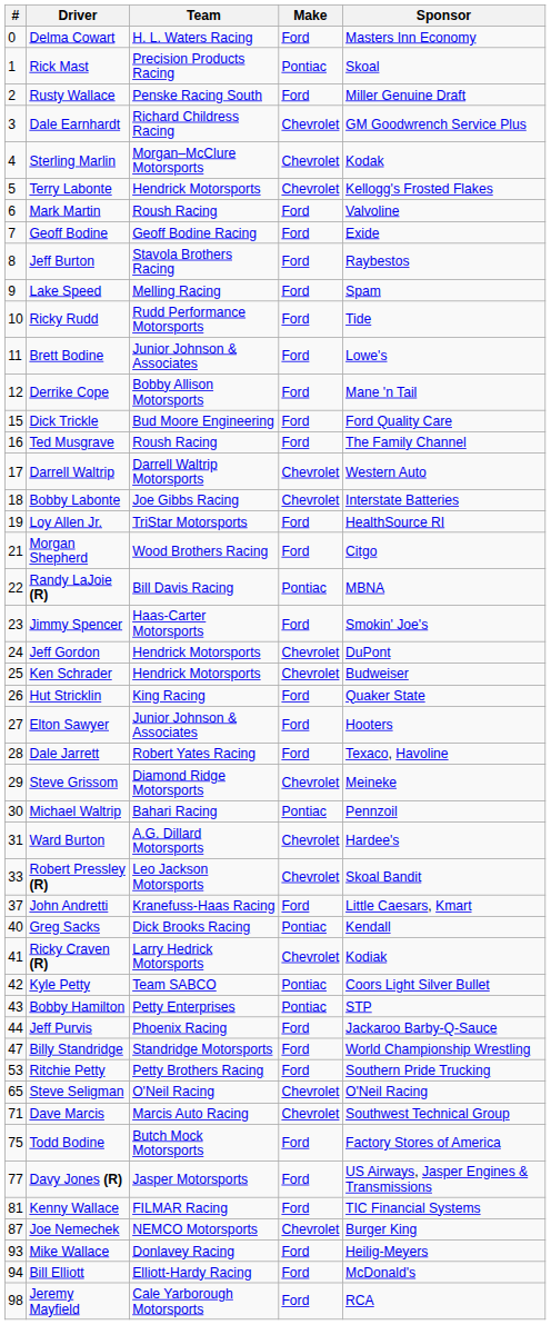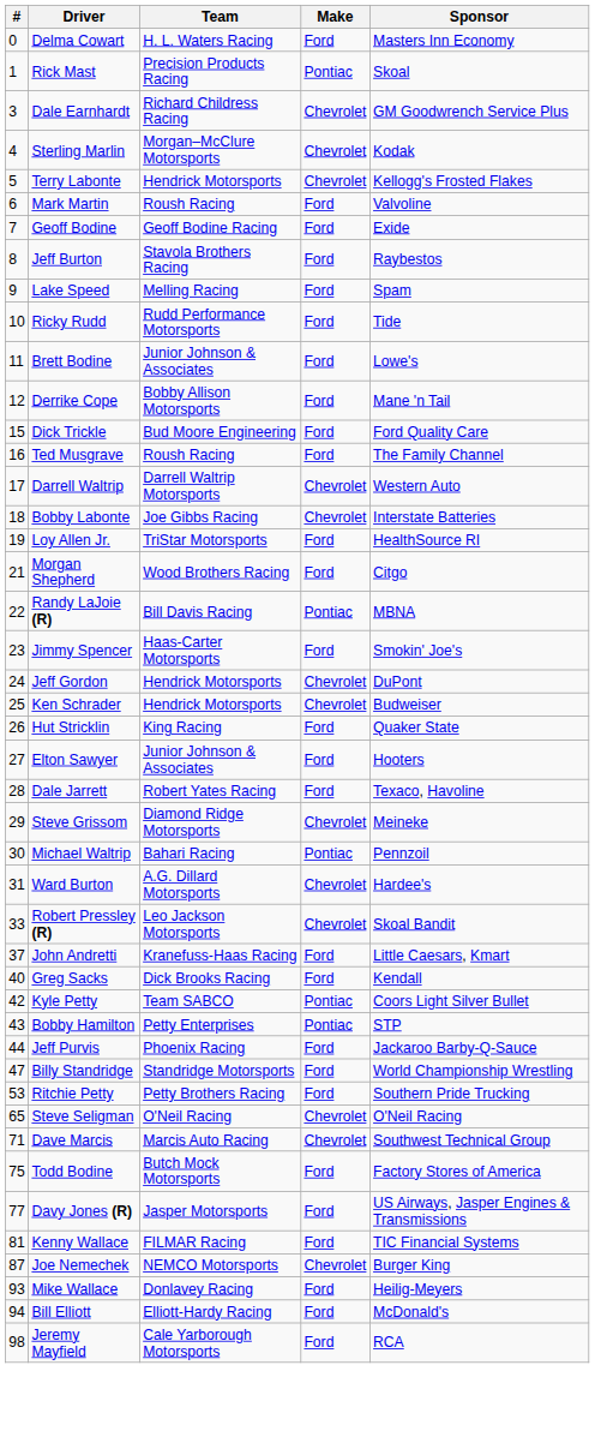- row: 2 | Rusty Wallace | Penske Racing South | Ford | Miller Genuine Draft
Greg Sacks | Make: Pontiac -> Ford
- row: 41 | Ricky Craven (R) | Larry Hedrick Motorsports | Chevrolet | Kodiak
